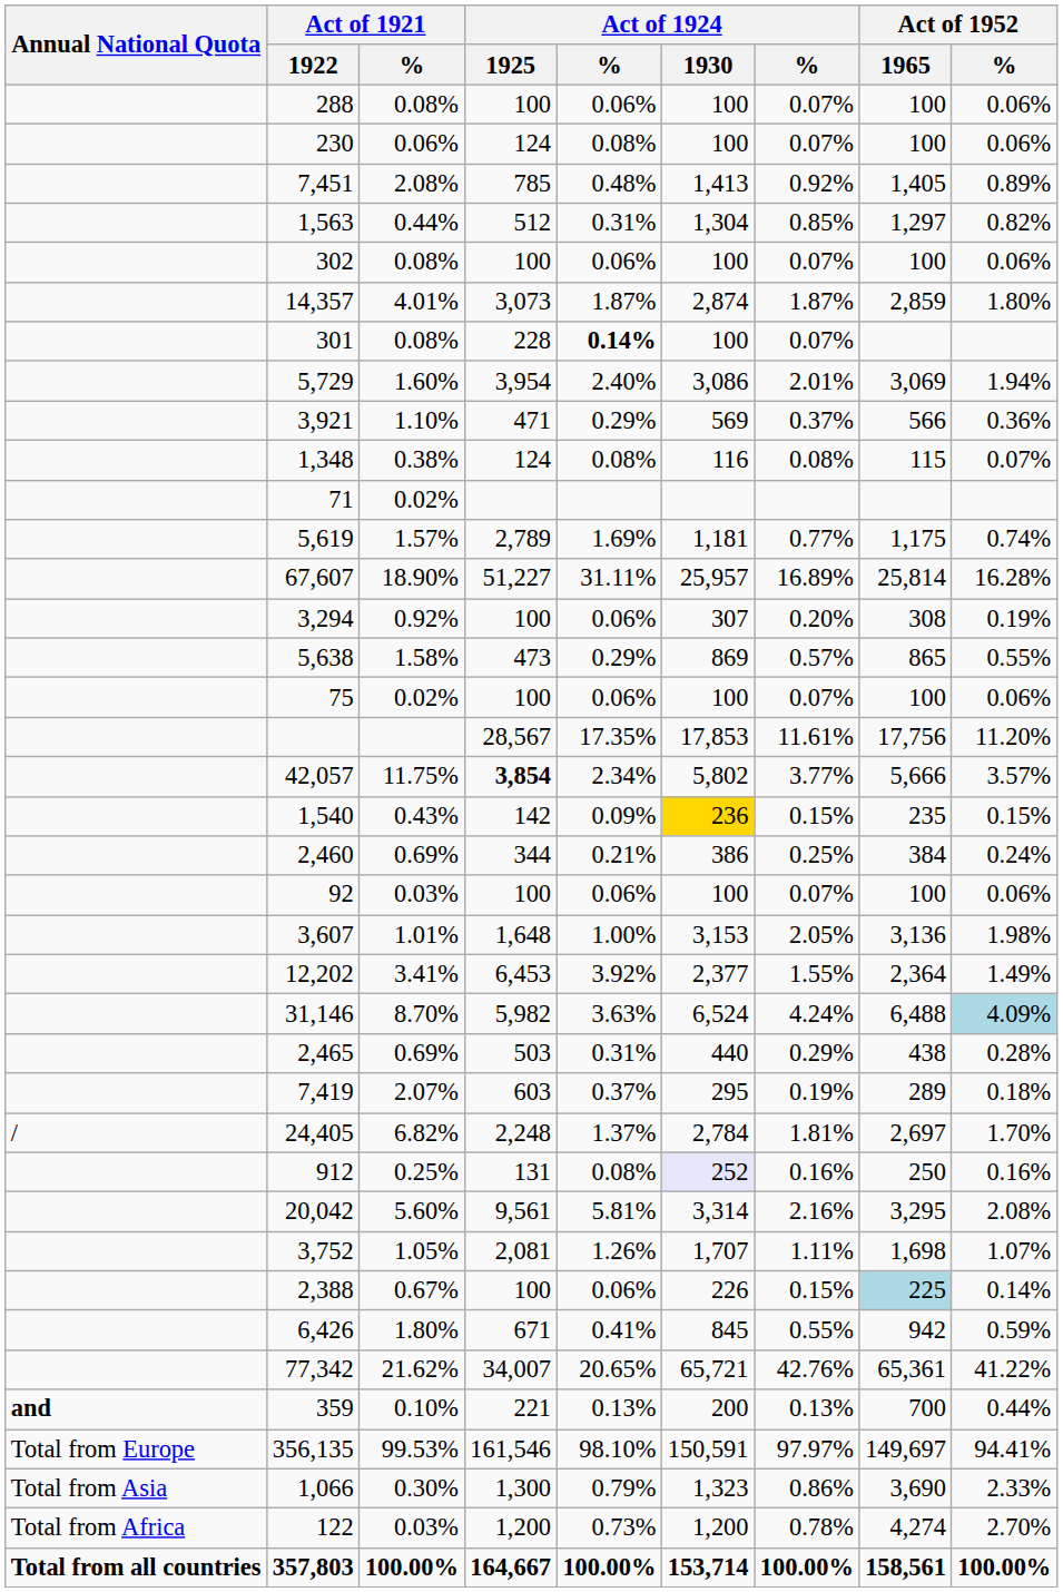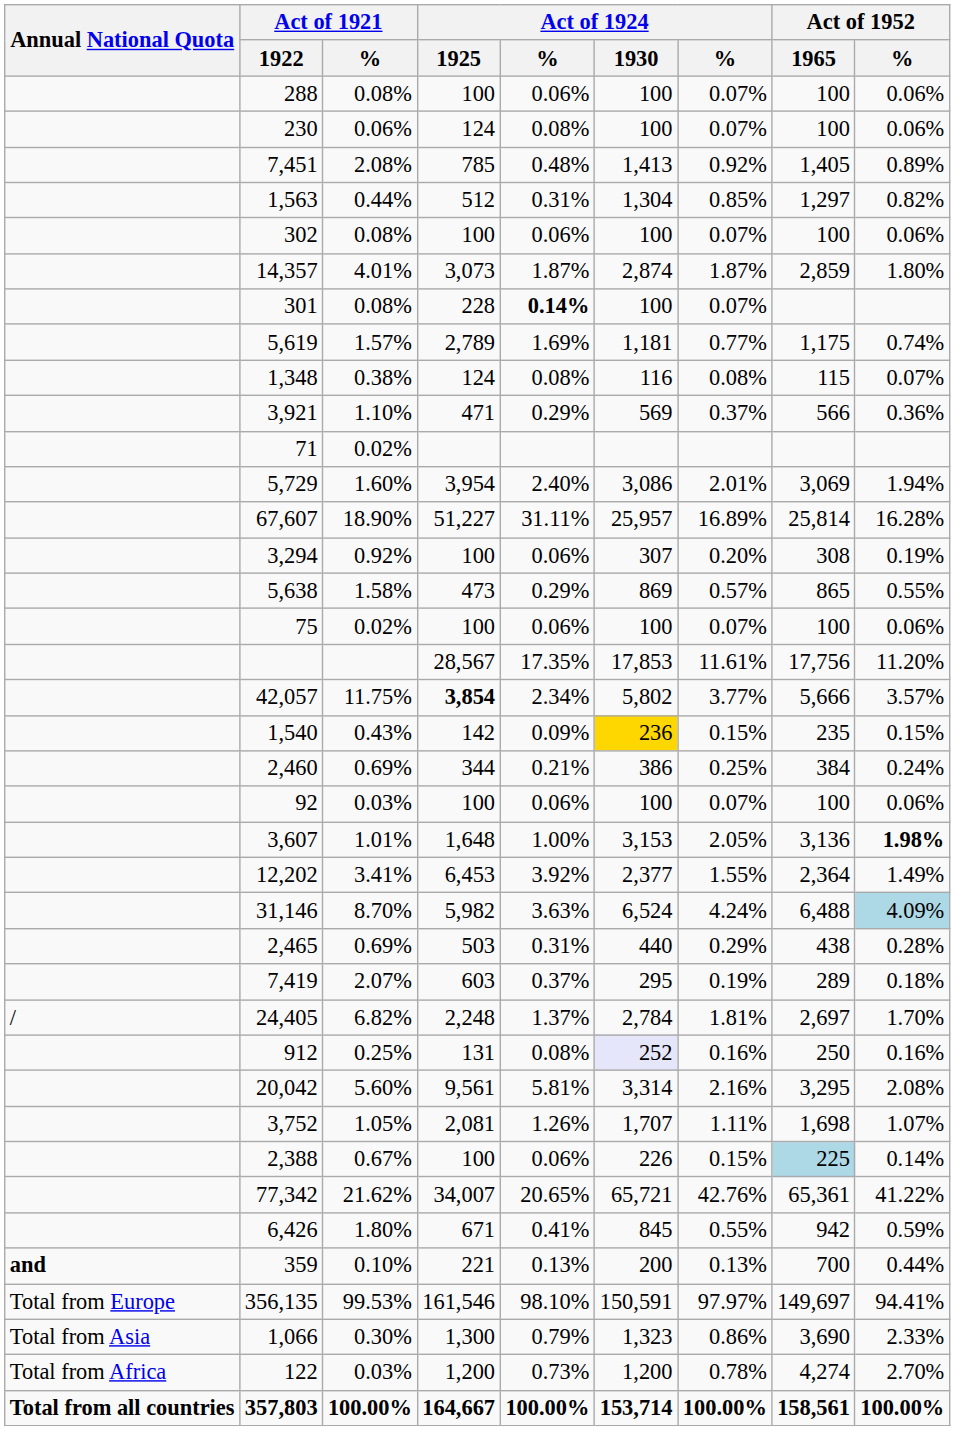rows swapped: 5,619 <-> 5,729
rows swapped: 1,348 <-> 3,921
3,607 | Act of 1952 / %: normal -> bold
rows swapped: 77,342 <-> 6,426
